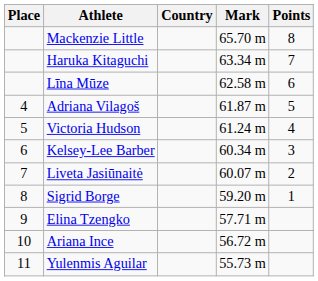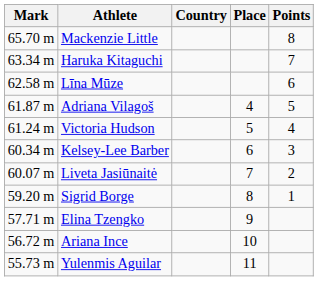columns swapped: Place <-> Mark
